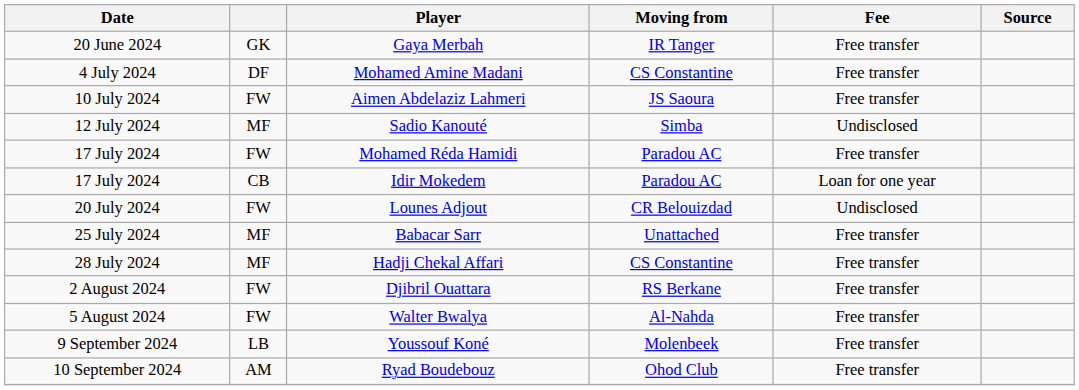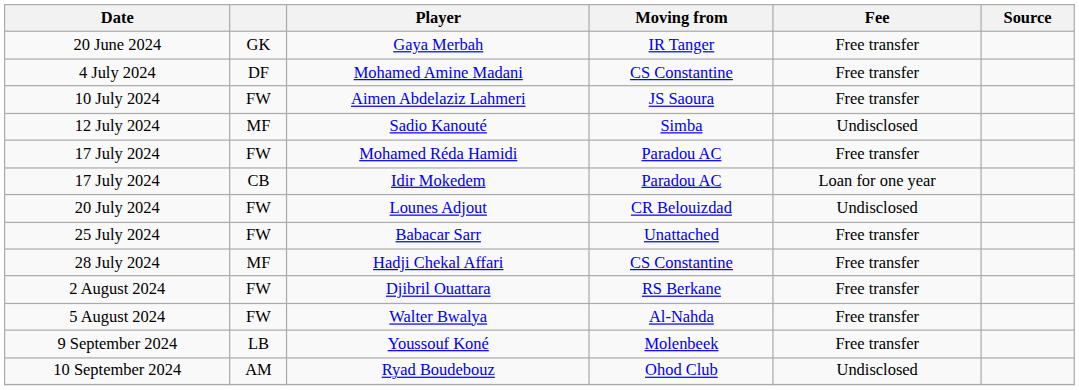Babacar Sarr | column 2: MF -> FW
Ryad Boudebouz | Fee: Free transfer -> Undisclosed
